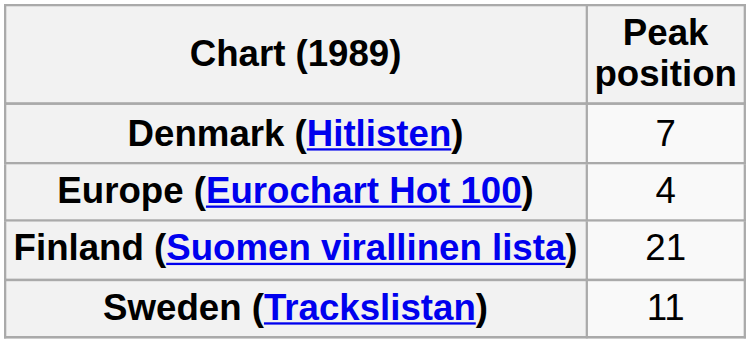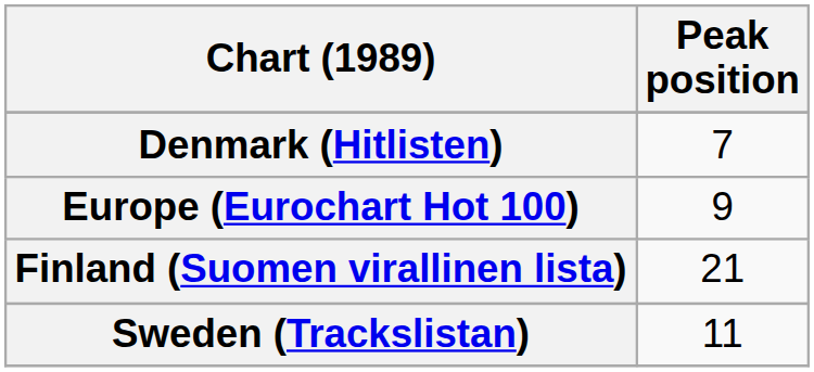Europe (Eurochart Hot 100) | Peak position: 4 -> 9
